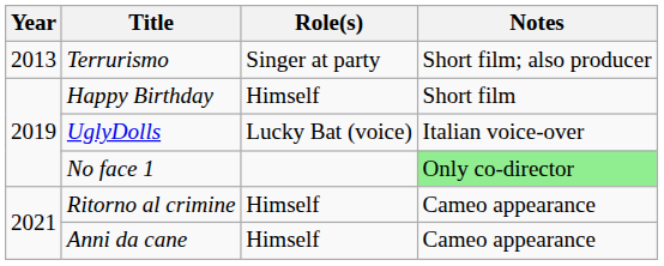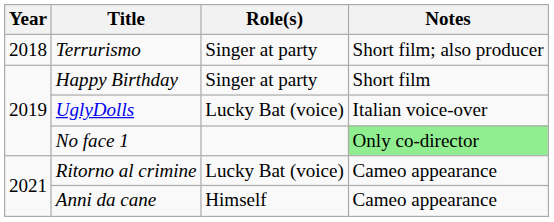Terrurismo | Year: 2013 -> 2018
Happy Birthday | Role(s): Himself -> Singer at party
Ritorno al crimine | Role(s): Himself -> Lucky Bat (voice)
